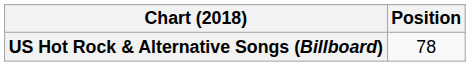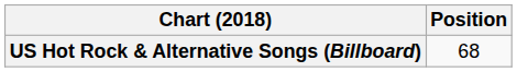US Hot Rock & Alternative Songs (Billboard) | Position: 78 -> 68
